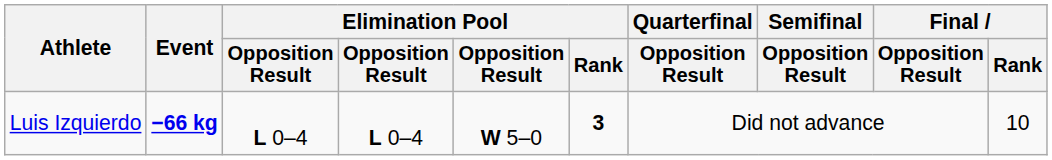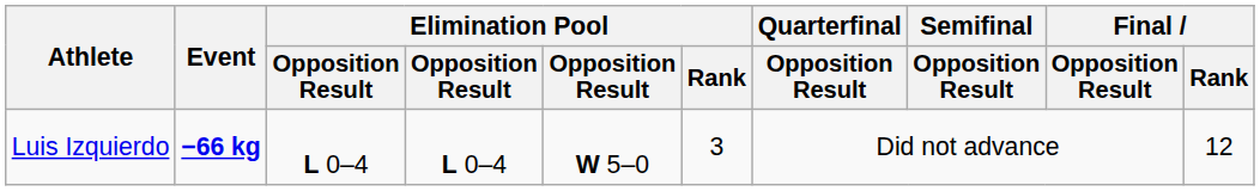Luis Izquierdo | Elimination Pool / Rank: bold -> normal
Luis Izquierdo | Final / Rank: 10 -> 12
